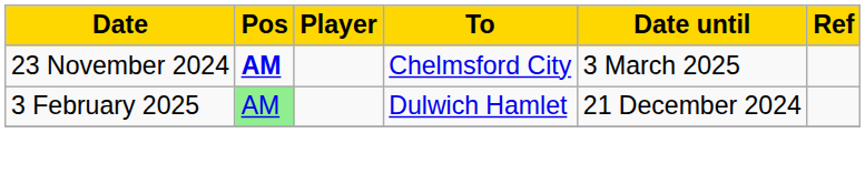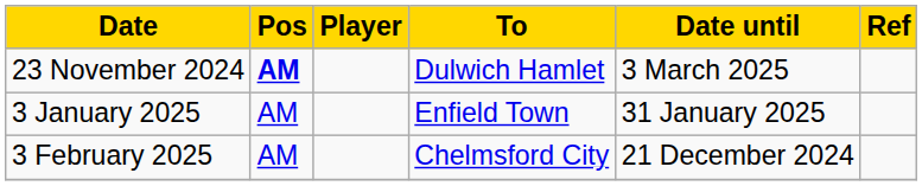23 November 2024 | To: Chelmsford City -> Dulwich Hamlet
+ row: 3 January 2025 | AM | Enfield Town | 31 January 2025
3 February 2025 | Pos: lightgreen background -> no background
3 February 2025 | To: Dulwich Hamlet -> Chelmsford City
